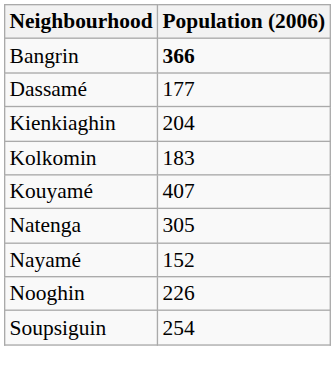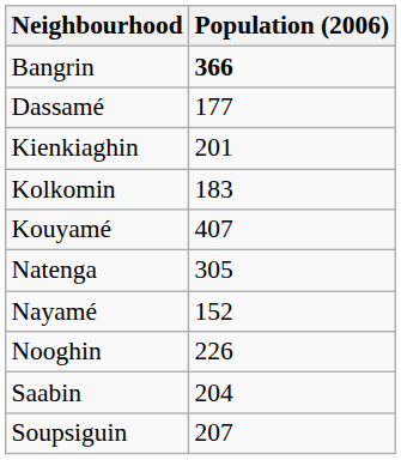Kienkiaghin | Population (2006): 204 -> 201
+ row: Saabin | 204
Soupsiguin | Population (2006): 254 -> 207
